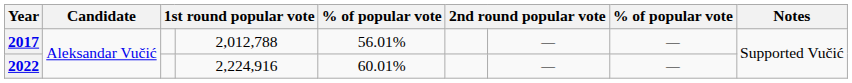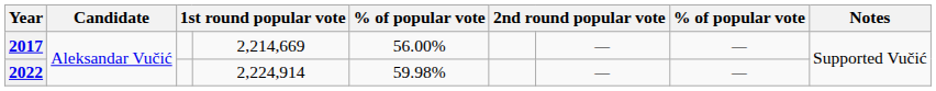2017 | column 4: 2,012,788 -> 2,214,669
2017 | column 5: 56.01% -> 56.00%
2022 | column 4: 2,224,916 -> 2,224,914
2022 | column 5: 60.01% -> 59.98%
